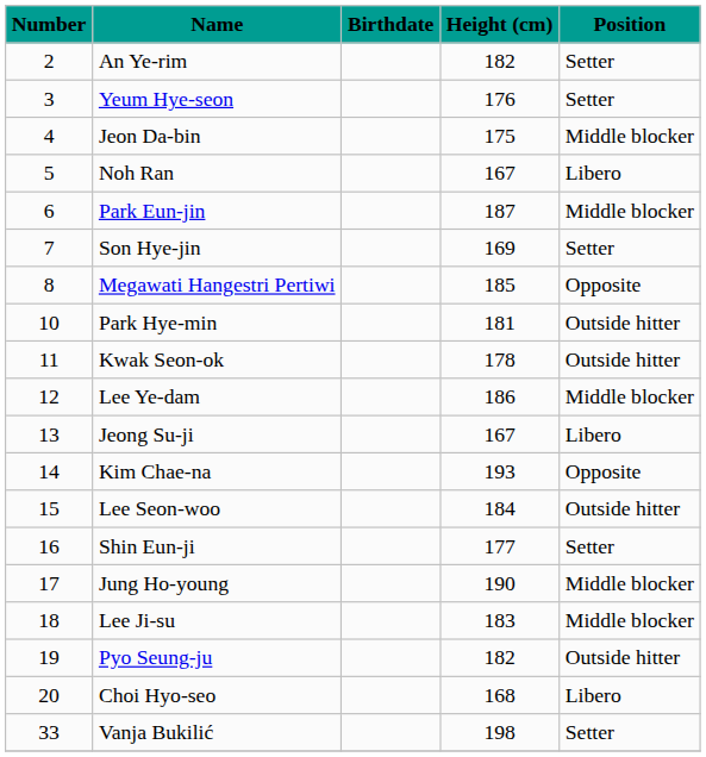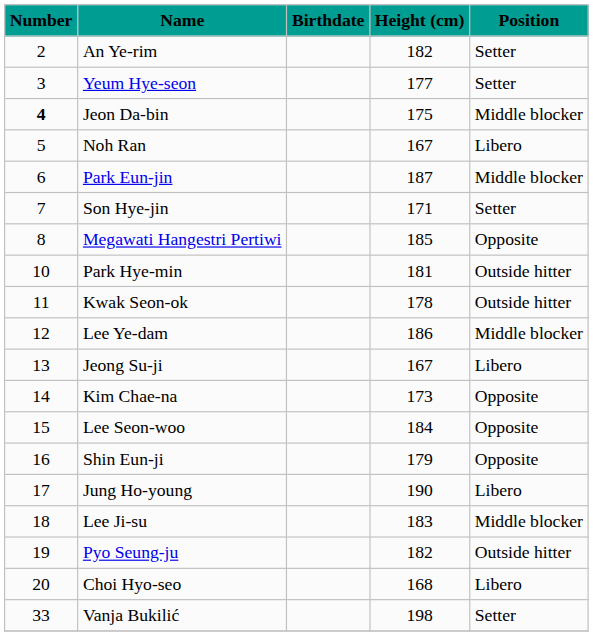Yeum Hye-seon | Height (cm): 176 -> 177
Jeon Da-bin | Number: normal -> bold
Son Hye-jin | Height (cm): 169 -> 171
Kim Chae-na | Height (cm): 193 -> 173
Lee Seon-woo | Position: Outside hitter -> Opposite
Shin Eun-ji | Height (cm): 177 -> 179
Shin Eun-ji | Position: Setter -> Opposite
Jung Ho-young | Position: Middle blocker -> Libero
